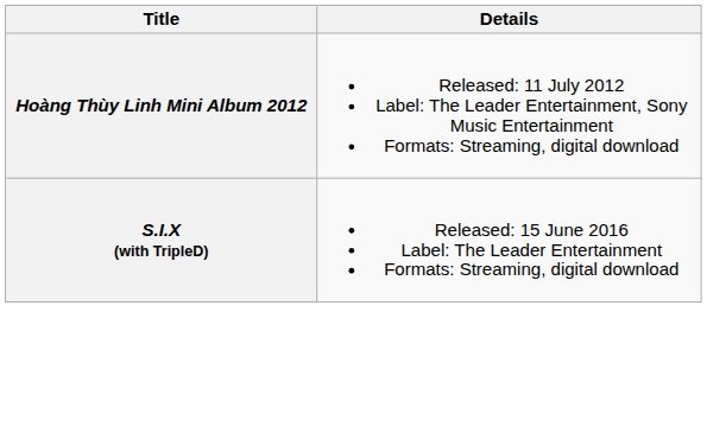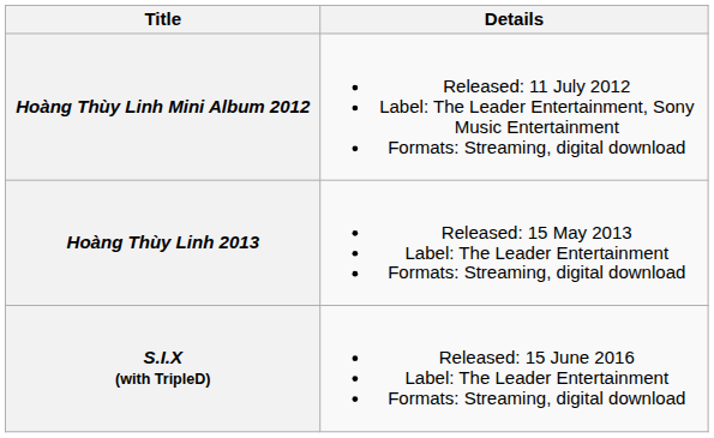+ row: Hoàng Thùy Linh 2013 | Released: 15 May 2013 Label: The Leader Entertainment Formats: Streaming, digital download
